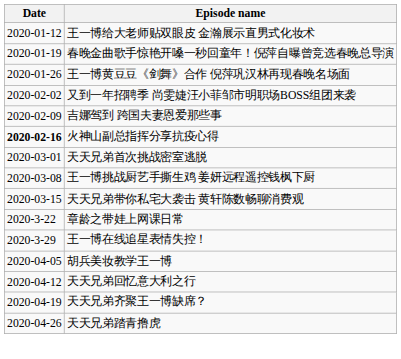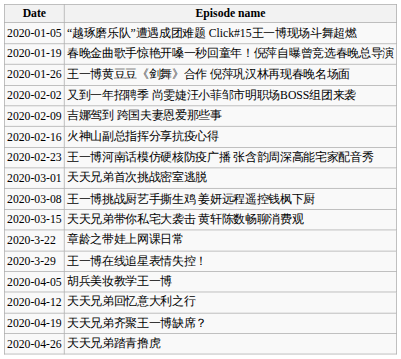+ row: 2020-01-05 | “越琢磨乐队”遭遇成团难题 Click#15王一博现场斗舞超燃
- row: 2020-01-12 | 王一博给大老师贴双眼皮 金瀚展示直男式化妆术
火神山副总指挥分享抗疫心得 | Date: bold -> normal
+ row: 2020-02-23 | 王一博河南话模仿硬核防疫广播 张含韵周深高能宅家配音秀
